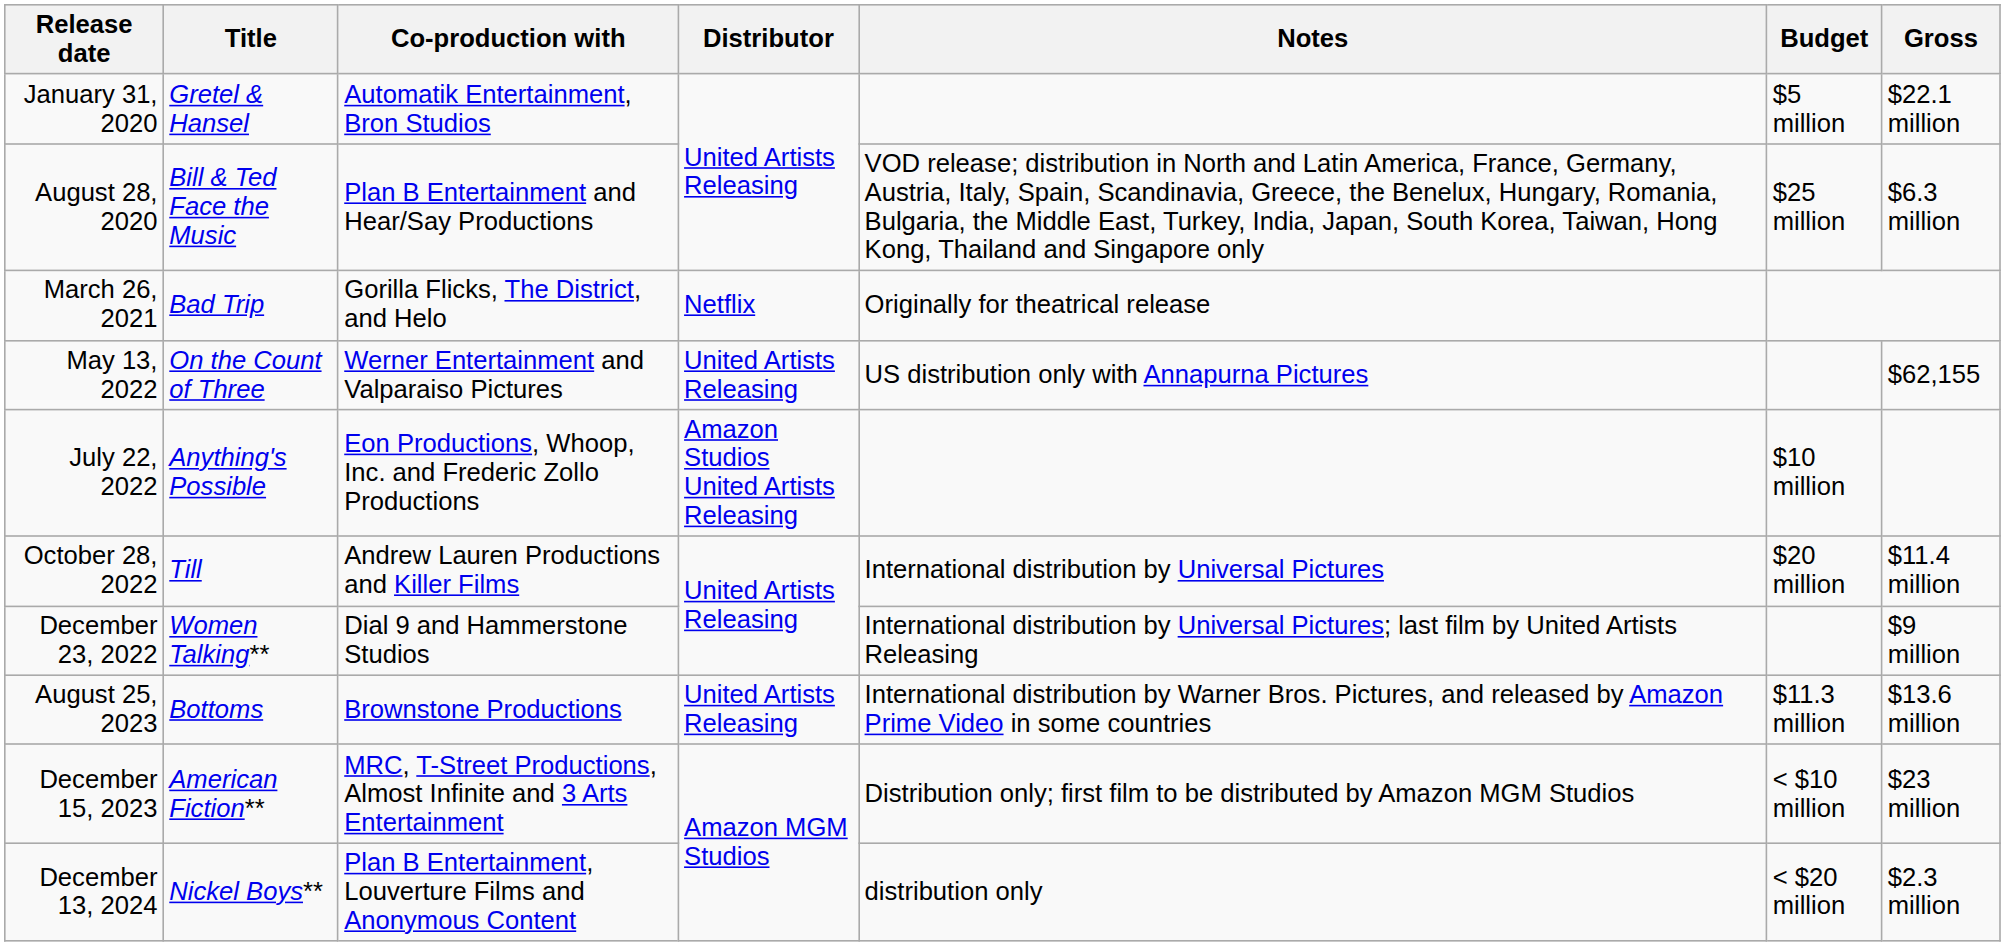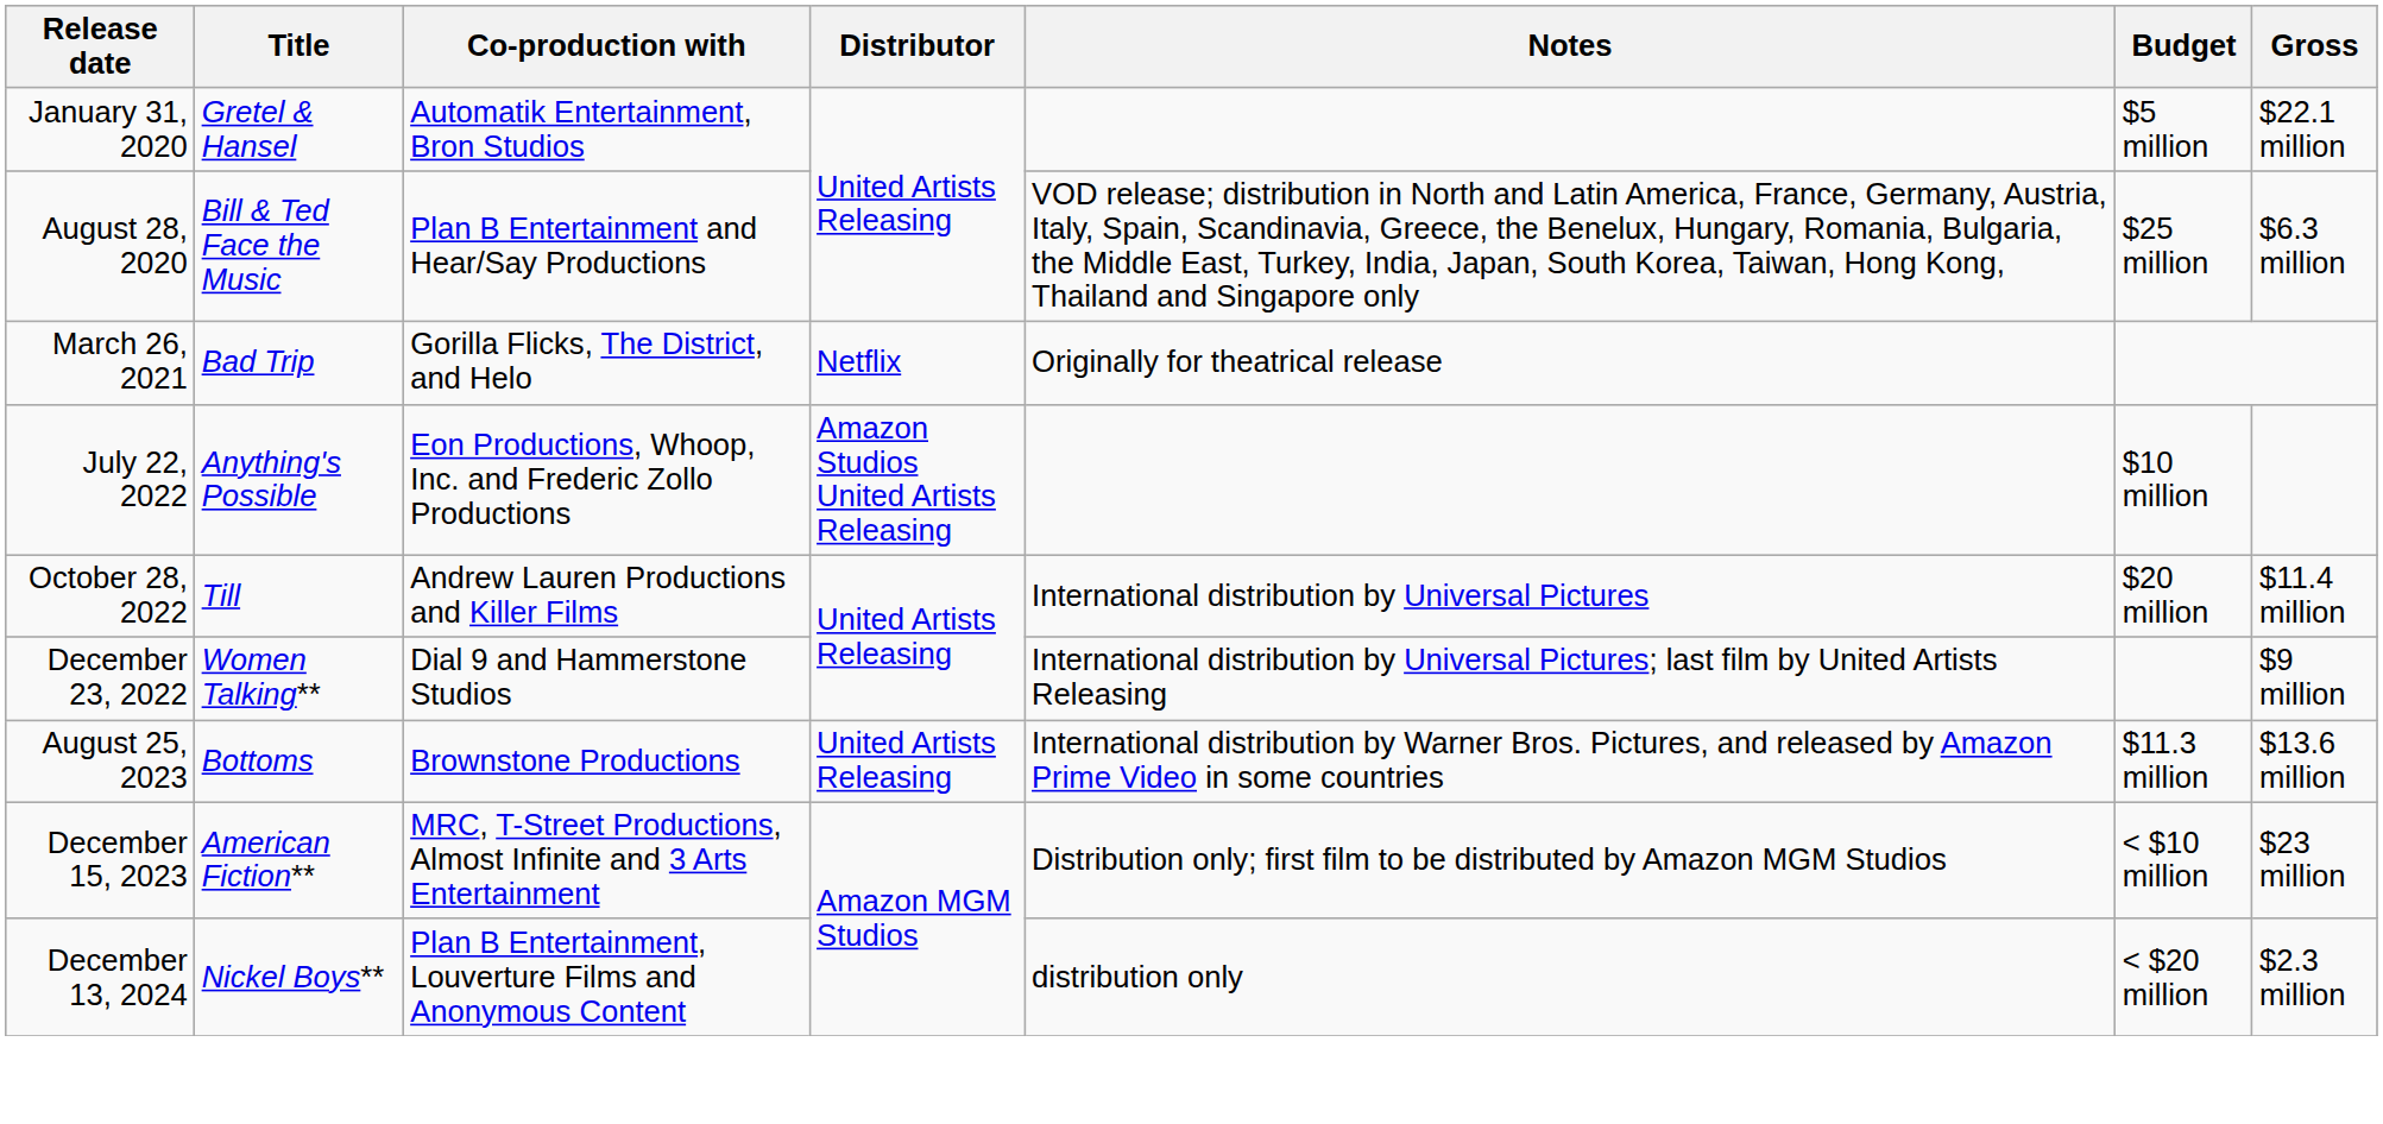- row: May 13, 2022 | On the Count of Three | Werner Entertainment and Valparaiso Pictures | United Artists Releasing | US distribution only with Annapurna Pictures | $62,155
